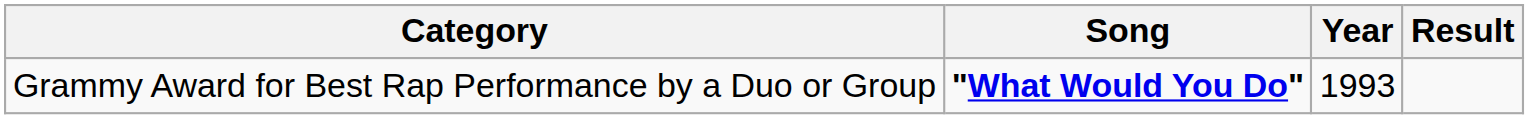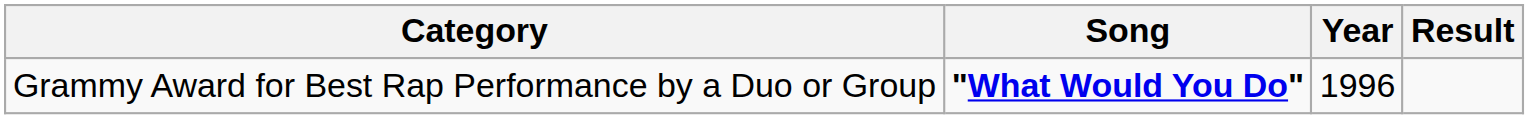Grammy Award for Best Rap Performance by a Duo or Group | Year: 1993 -> 1996
